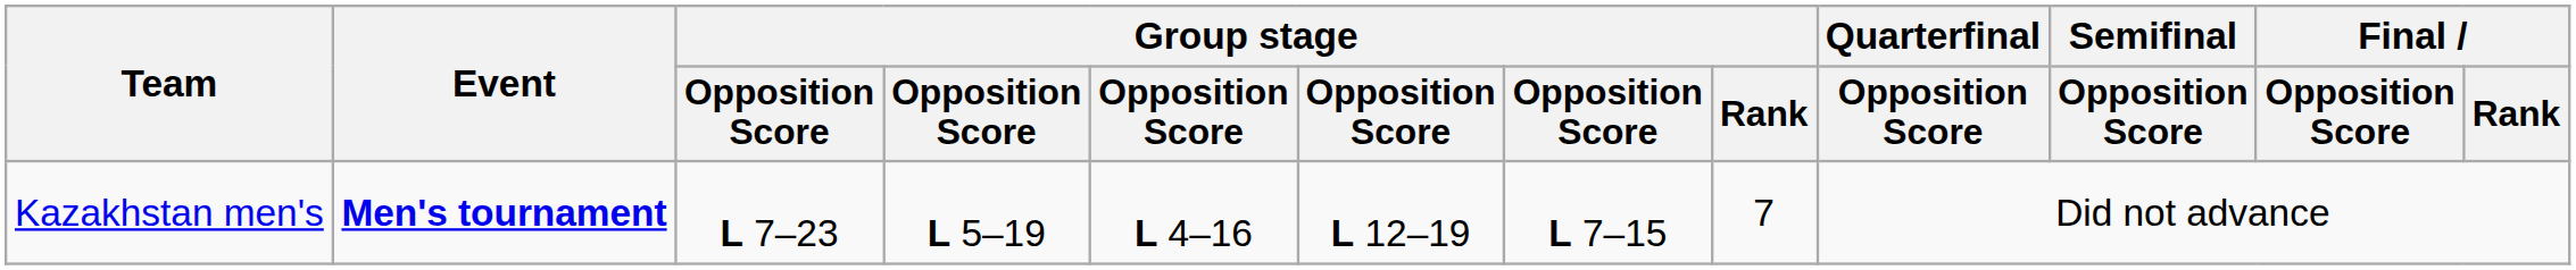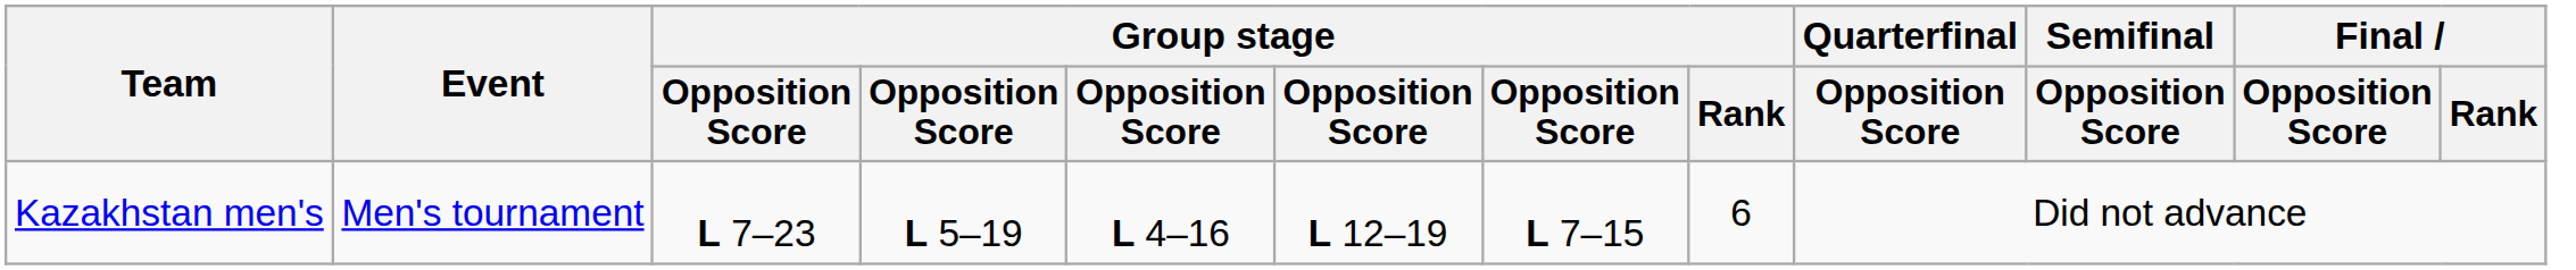Kazakhstan men's | Event: bold -> normal
Kazakhstan men's | Group stage / Rank: 7 -> 6
